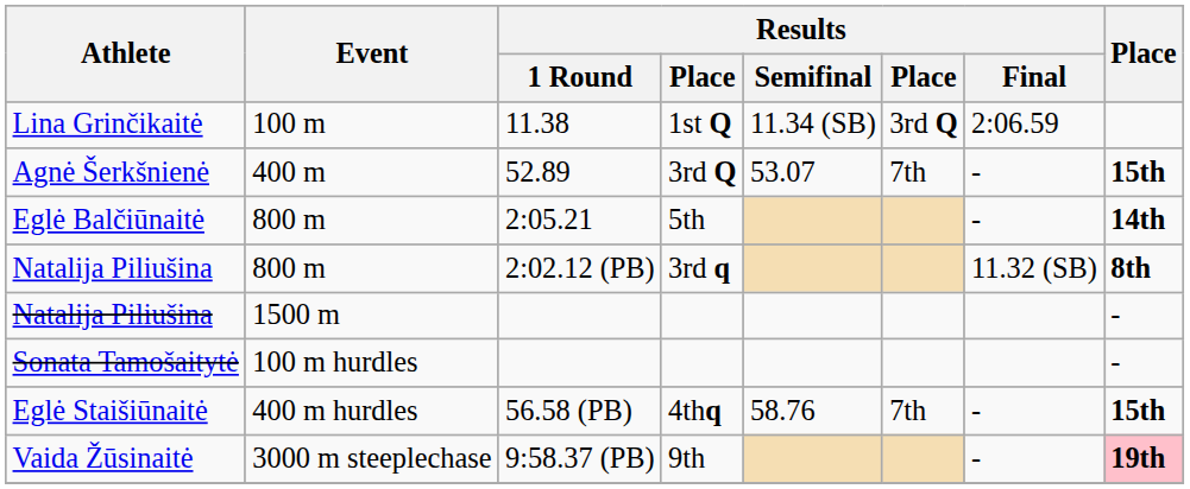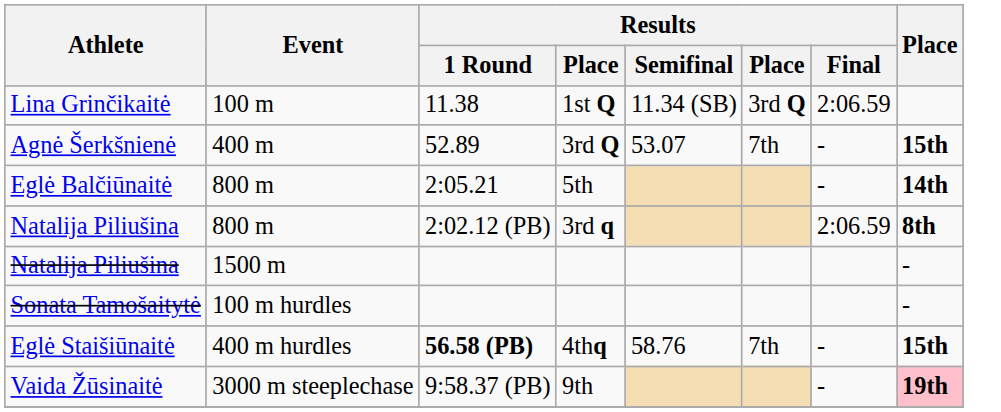Natalija Piliušina / 800 m | Results / Final: 11.32 (SB) -> 2:06.59
Eglė Staišiūnaitė | Results / 1 Round: normal -> bold
